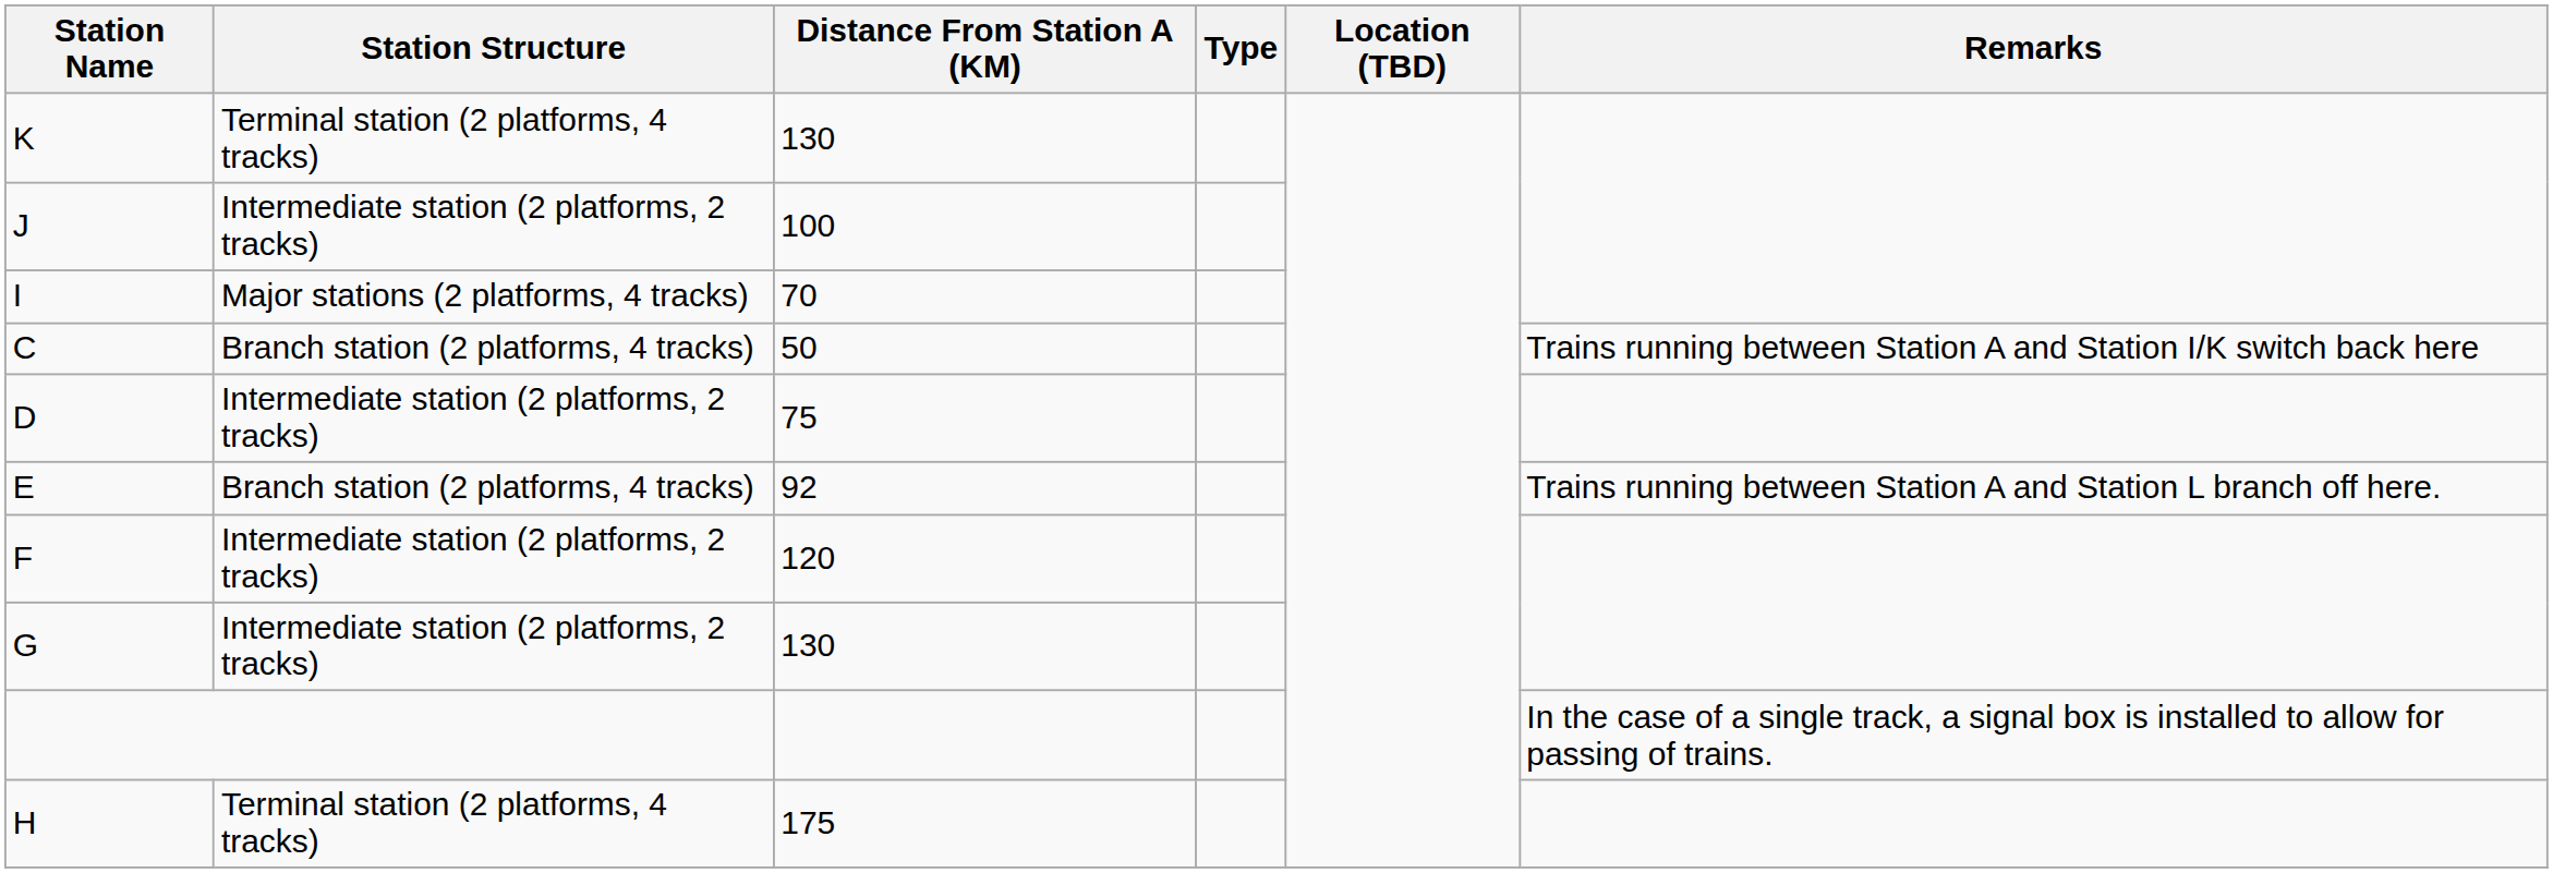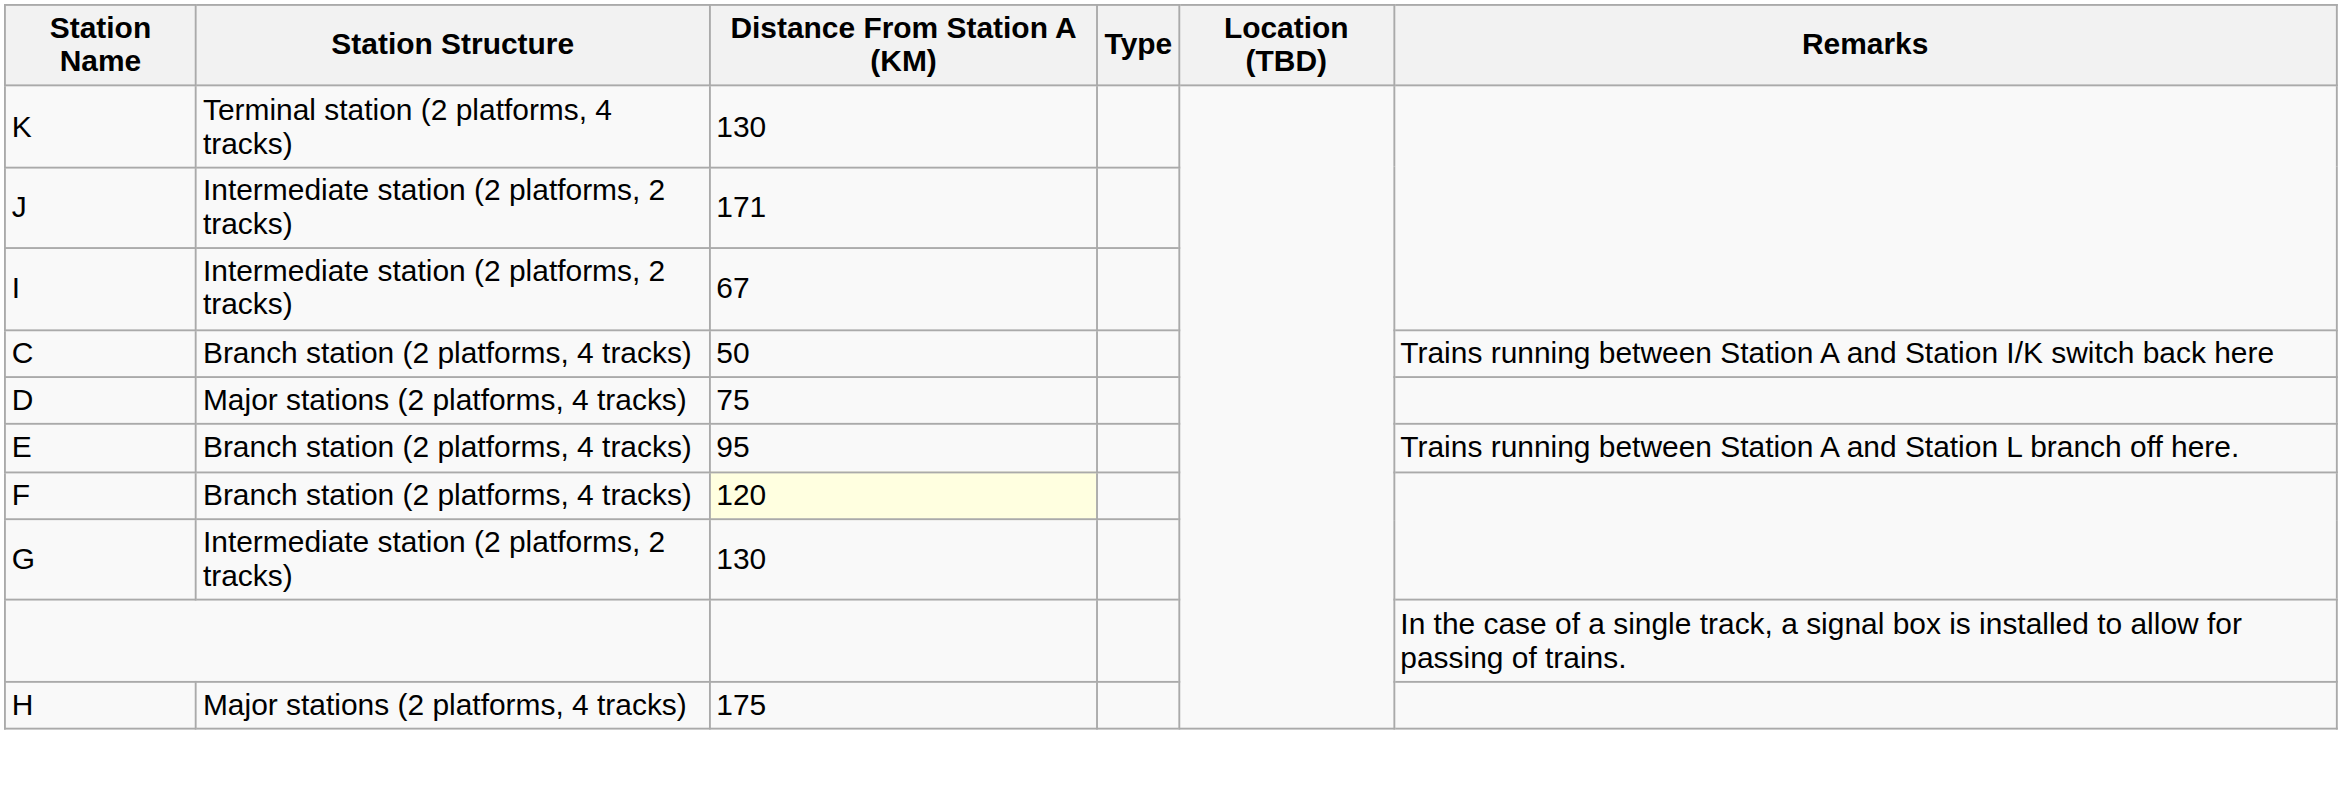J | Distance From Station A (KM): 100 -> 171
I | Station Structure: Major stations (2 platforms, 4 tracks) -> Intermediate station (2 platforms, 2 tracks)
I | Distance From Station A (KM): 70 -> 67
D | Station Structure: Intermediate station (2 platforms, 2 tracks) -> Major stations (2 platforms, 4 tracks)
E | Distance From Station A (KM): 92 -> 95
F | Station Structure: Intermediate station (2 platforms, 2 tracks) -> Branch station (2 platforms, 4 tracks)
F | Distance From Station A (KM): no background -> lightyellow background
H | Station Structure: Terminal station (2 platforms, 4 tracks) -> Major stations (2 platforms, 4 tracks)
